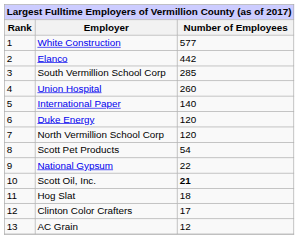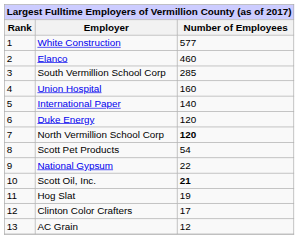Elanco | Number of Employees: 442 -> 460
Union Hospital | Number of Employees: 260 -> 160
North Vermillion School Corp | Number of Employees: normal -> bold
Hog Slat | Number of Employees: 18 -> 19
